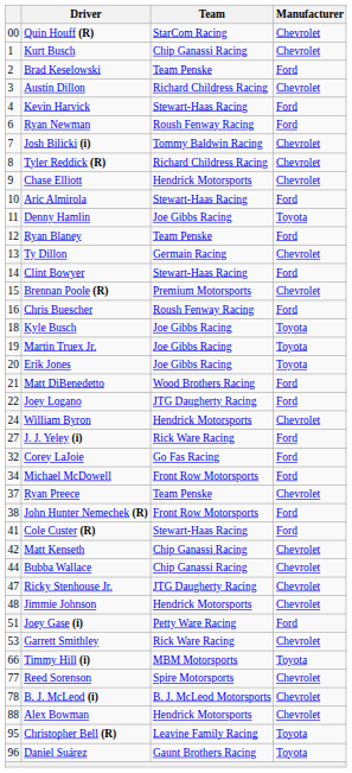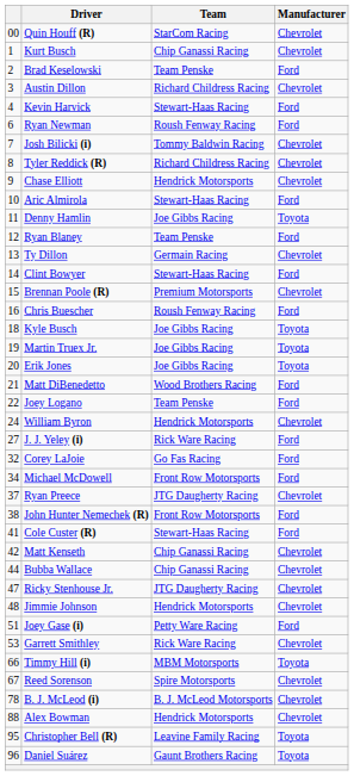Joey Logano | Team: JTG Daugherty Racing -> Team Penske
Ryan Preece | Team: Team Penske -> JTG Daugherty Racing
Reed Sorenson | column 1: 77 -> 67
